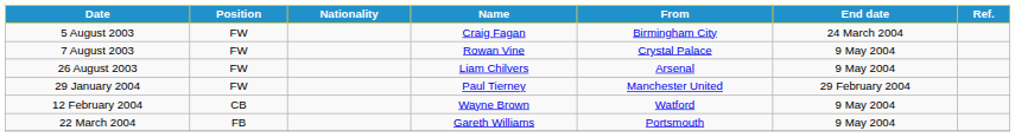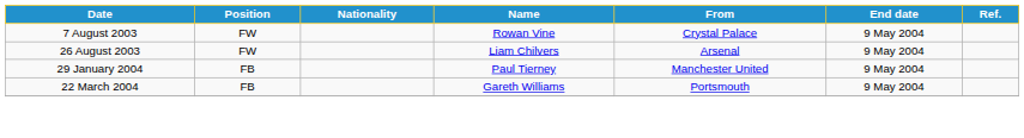- row: 5 August 2003 | FW | Craig Fagan | Birmingham City | 24 March 2004
29 January 2004 | Position: FW -> FB
29 January 2004 | End date: 29 February 2004 -> 9 May 2004
- row: 12 February 2004 | CB | Wayne Brown | Watford | 9 May 2004
